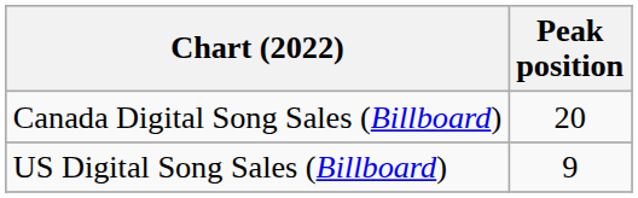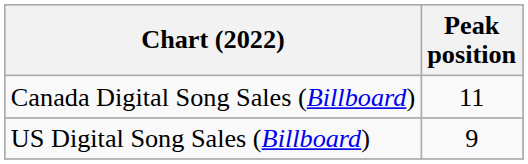Canada Digital Song Sales (Billboard) | Peak position: 20 -> 11
